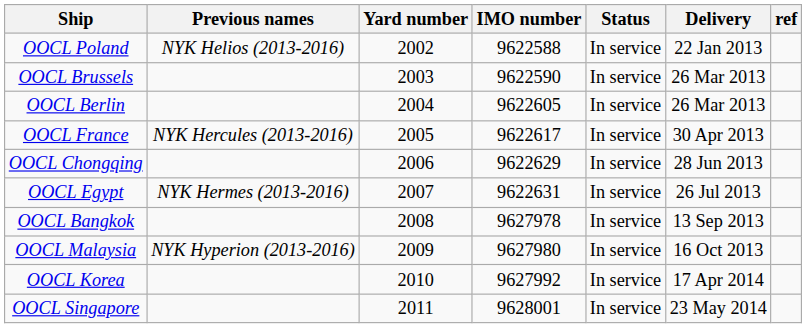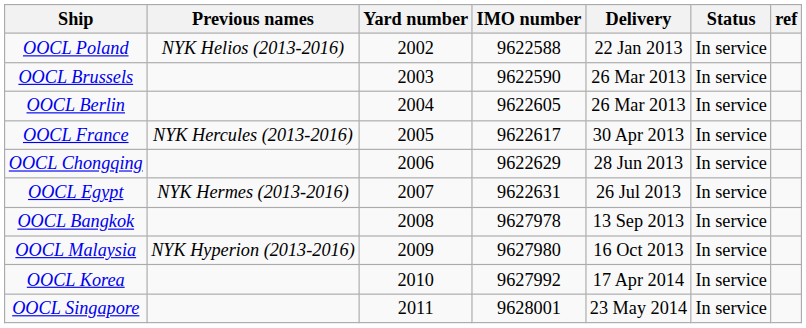columns swapped: Delivery <-> Status
